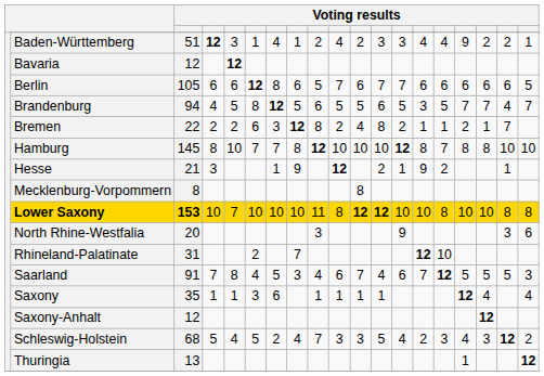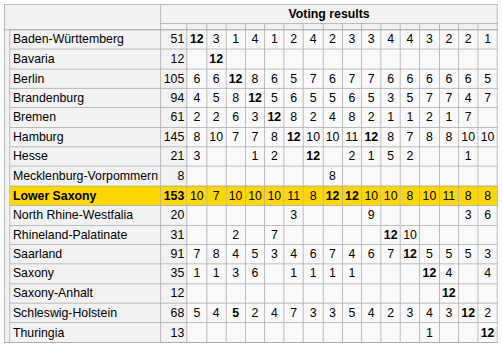Baden-Württemberg | column 16: 9 -> 3
Bremen | column 3: 22 -> 61
Hamburg | column 12: 10 -> 11
Hesse | column 8: 9 -> 2
Hesse | column 14: 9 -> 5
Lower Saxony | column 17: 10 -> 11
Schleswig-Holstein | column 6: normal -> bold
